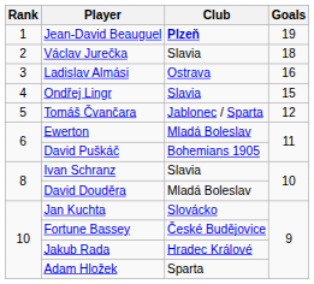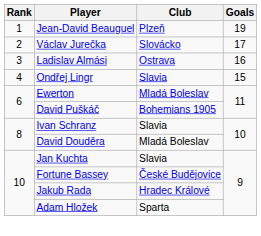Jean-David Beauguel | Club: bold -> normal
Václav Jurečka | Club: Slavia -> Slovácko
Václav Jurečka | Goals: 18 -> 17
- row: 5 | Tomáš Čvančara | Jablonec / Sparta | 12
Jan Kuchta | Club: Slovácko -> Slavia
